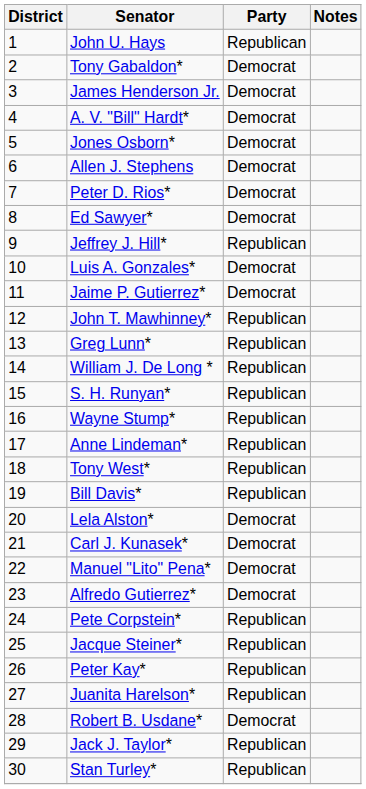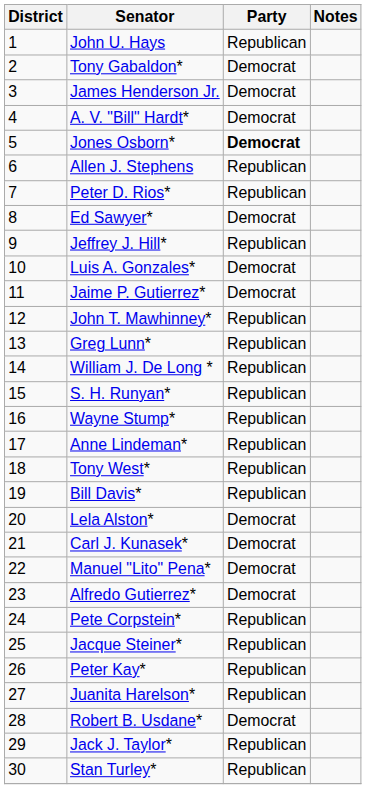Jones Osborn* | Party: normal -> bold
Allen J. Stephens | Party: Democrat -> Republican
Peter D. Rios* | Party: Democrat -> Republican
